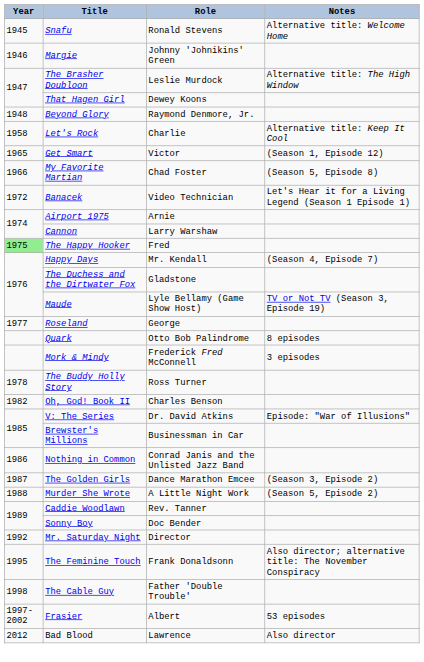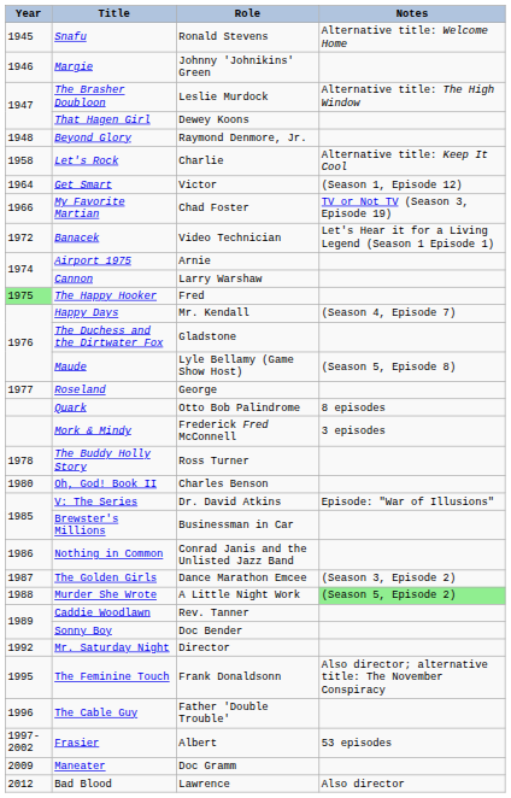Get Smart | Year: 1965 -> 1964
My Favorite Martian | Notes: (Season 5, Episode 8) -> TV or Not TV (Season 3, Episode 19)
Maude | Notes: TV or Not TV (Season 3, Episode 19) -> (Season 5, Episode 8)
Oh, God! Book II | Year: 1982 -> 1980
Murder She Wrote | Notes: no background -> lightgreen background
The Cable Guy | Year: 1998 -> 1996
+ row: 2009 | Maneater | Doc Gramm
